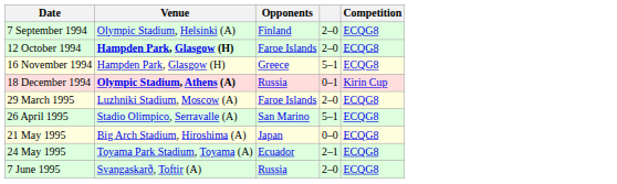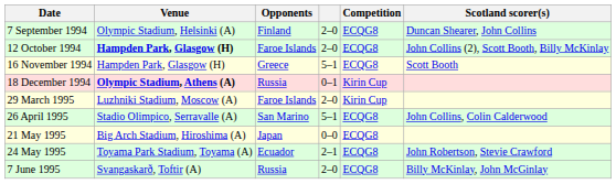+ column: Scotland scorer(s) | Duncan Shearer, John Collins | John Collins (2), Scott Booth, Billy McKinlay | Scott Booth | John Collins, Colin Calderwood | John Robertson, Stevie Crawford | Billy McKinlay, John McGinlay
29 March 1995 | Competition: ECQG8 -> Kirin Cup
